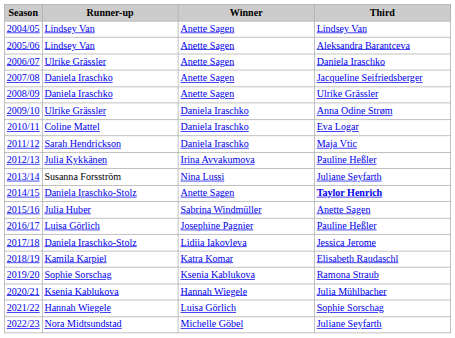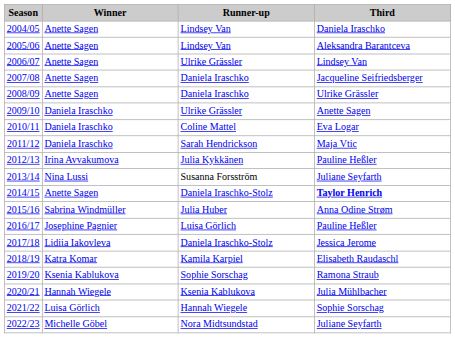columns swapped: Winner <-> Runner-up
2004/05 | Third: Lindsey Van -> Daniela Iraschko
2006/07 | Third: Daniela Iraschko -> Lindsey Van
2009/10 | Third: Anna Odine Strøm -> Anette Sagen
2015/16 | Third: Anette Sagen -> Anna Odine Strøm
